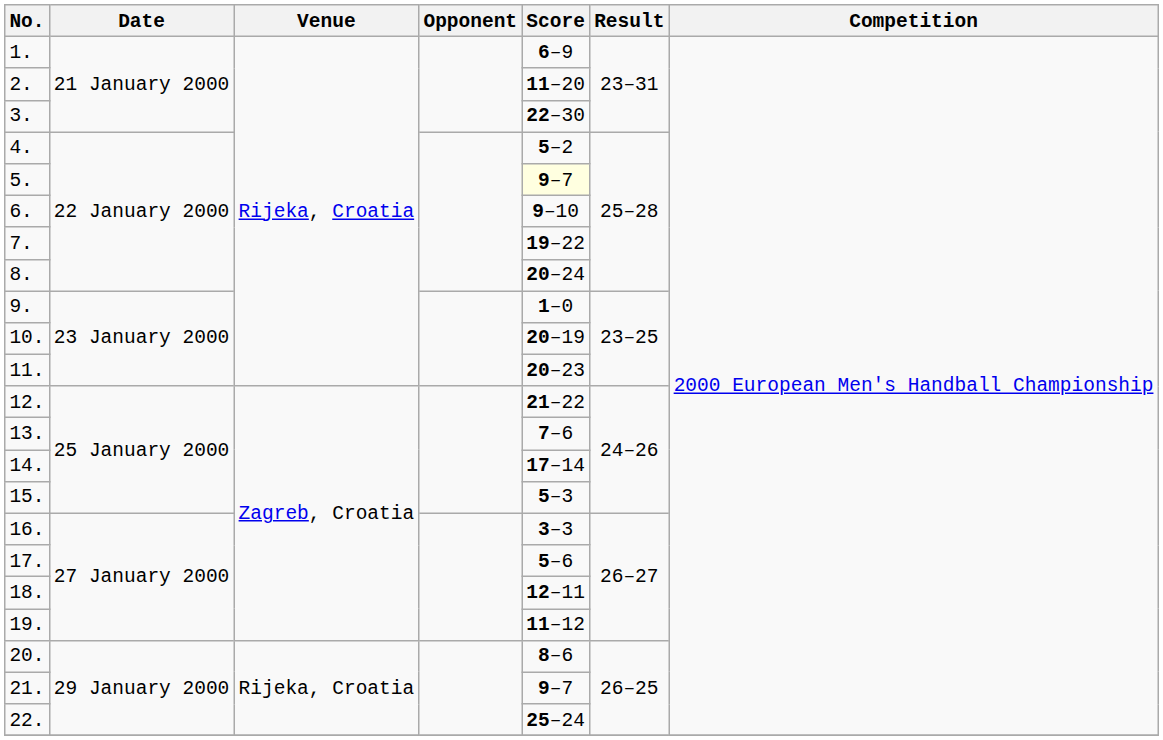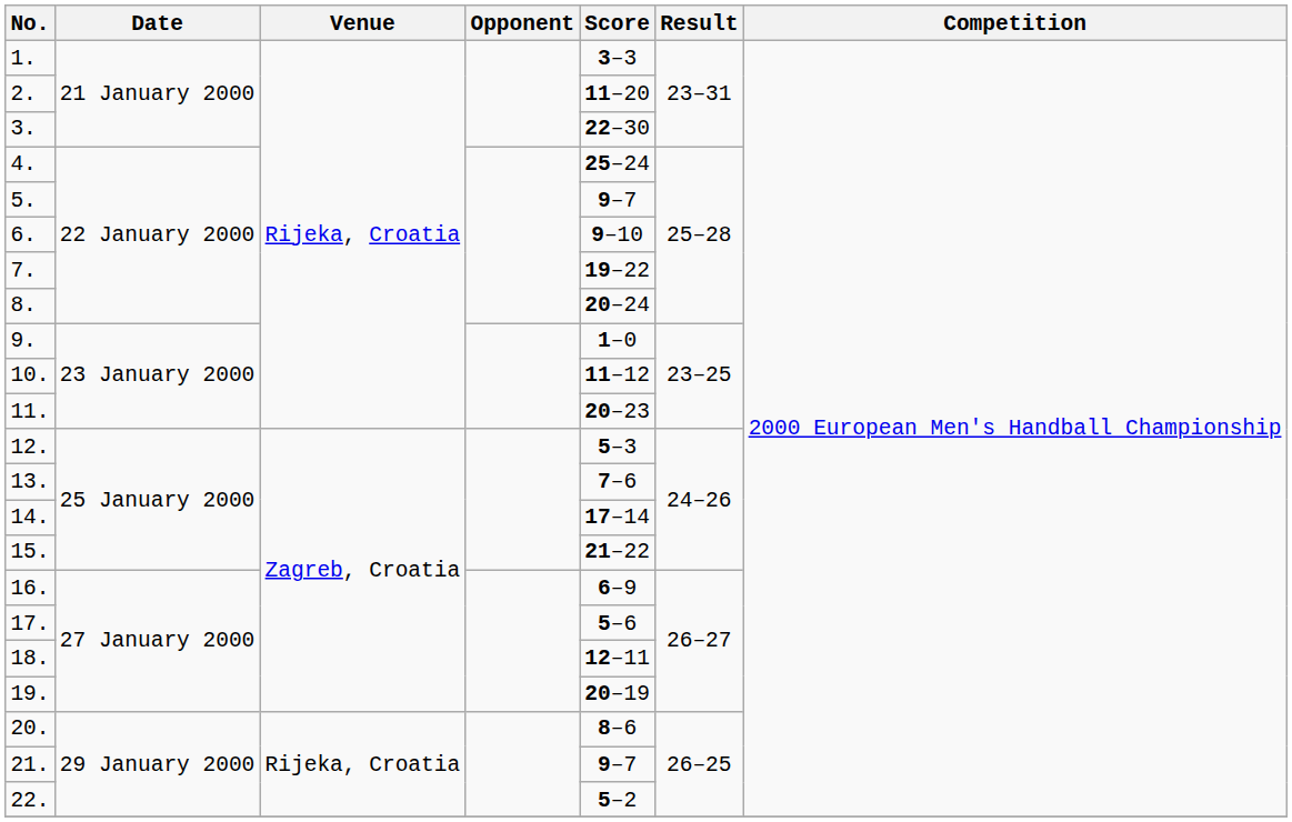1. | Score: 6–9 -> 3–3
4. | Score: 5–2 -> 25–24
5. | Score: lightyellow background -> no background
10. | Score: 20–19 -> 11–12
12. | Score: 21–22 -> 5–3
15. | Score: 5–3 -> 21–22
16. | Score: 3–3 -> 6–9
19. | Score: 11–12 -> 20–19
22. | Score: 25–24 -> 5–2
